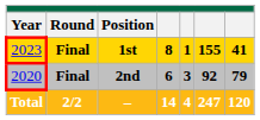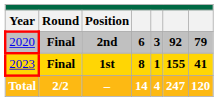rows swapped: 2nd <-> 1st
